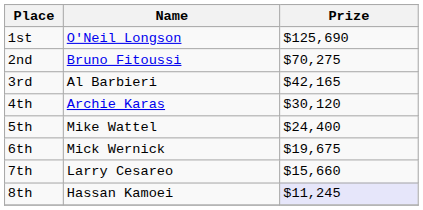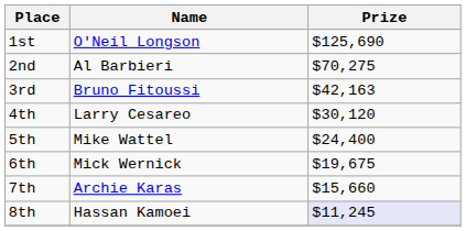2nd | Name: Bruno Fitoussi -> Al Barbieri
3rd | Name: Al Barbieri -> Bruno Fitoussi
3rd | Prize: $42,165 -> $42,163
4th | Name: Archie Karas -> Larry Cesareo
7th | Name: Larry Cesareo -> Archie Karas
